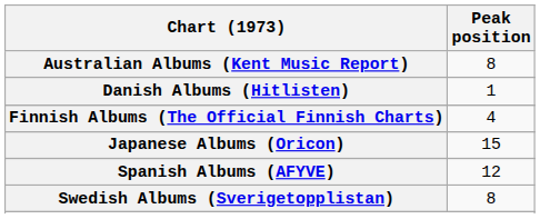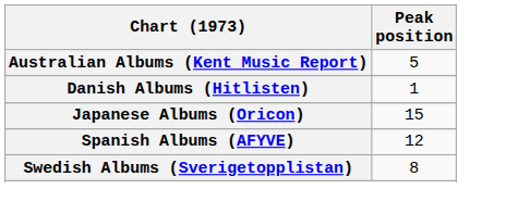Australian Albums (Kent Music Report) | Peak position: 8 -> 5
- row: Finnish Albums (The Official Finnish Charts) | 4
